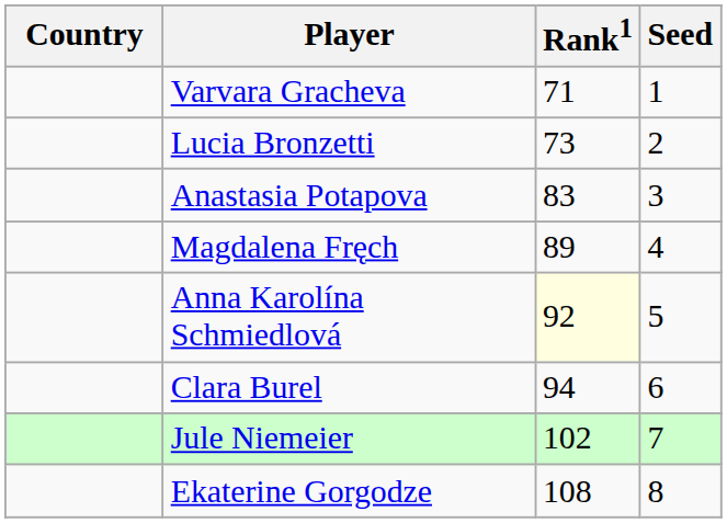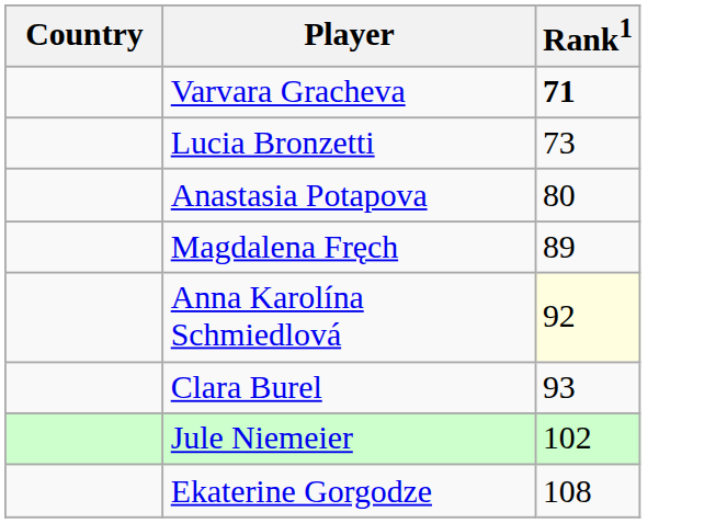- column: Seed | 1 | 2 | 3 | 4 | 5 | 6 | 7 | 8
Varvara Gracheva | Rank1: normal -> bold
Anastasia Potapova | Rank1: 83 -> 80
Clara Burel | Rank1: 94 -> 93
